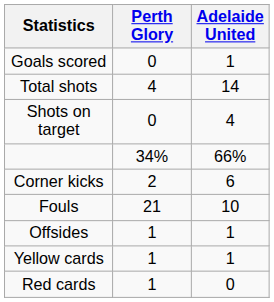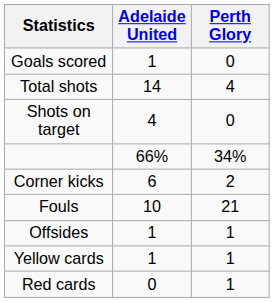columns swapped: Adelaide United <-> Perth Glory
